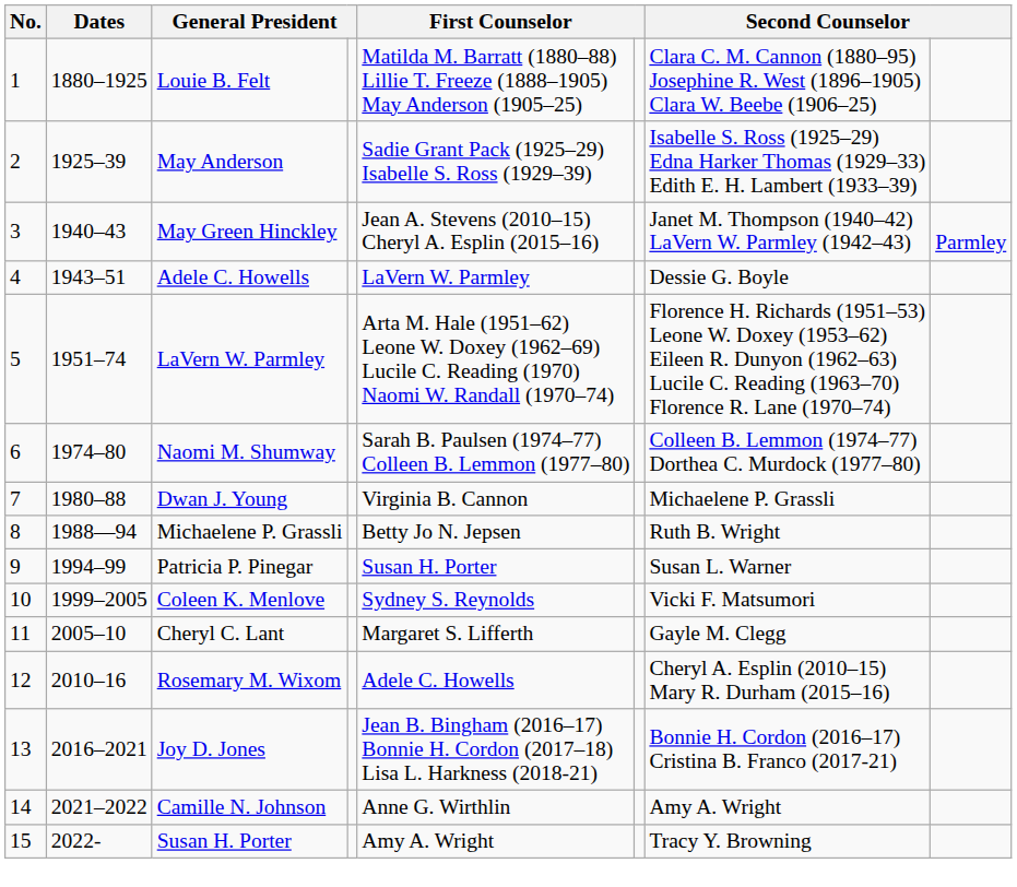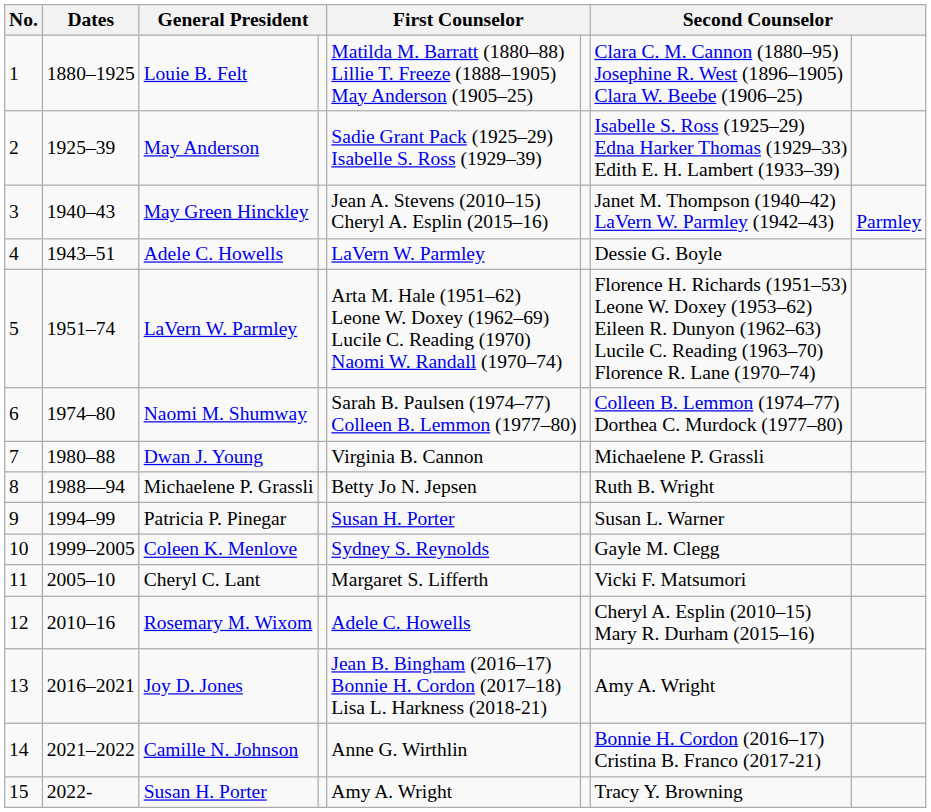Coleen K. Menlove | column 7: Vicki F. Matsumori -> Gayle M. Clegg
Cheryl C. Lant | column 7: Gayle M. Clegg -> Vicki F. Matsumori
Joy D. Jones | column 7: Bonnie H. Cordon (2016–17) Cristina B. Franco (2017-21) -> Amy A. Wright
Camille N. Johnson | column 7: Amy A. Wright -> Bonnie H. Cordon (2016–17) Cristina B. Franco (2017-21)
